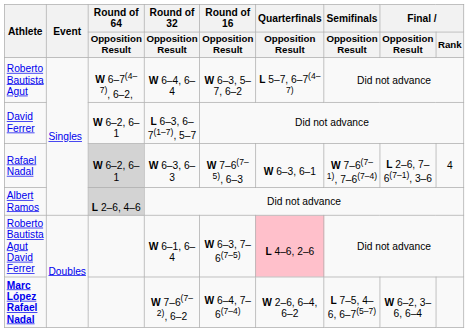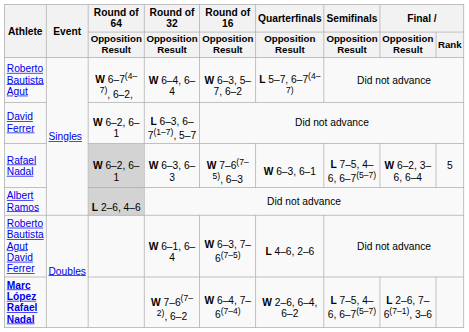Rafael Nadal | Semifinals / Opposition Result: W 7–6(7–1), 7–6(7–4) -> L 7–5, 4–6, 6–7(5–7)
Rafael Nadal | Final / Opposition Result: L 2–6, 7–6(7–1), 3–6 -> W 6–2, 3–6, 6–4
Rafael Nadal | Final / Rank: 4 -> 5
Roberto Bautista Agut David Ferrer | Quarterfinals / Opposition Result: pink background -> no background
Marc López Rafael Nadal | Final / Opposition Result: W 6–2, 3–6, 6–4 -> L 2–6, 7–6(7–1), 3–6
